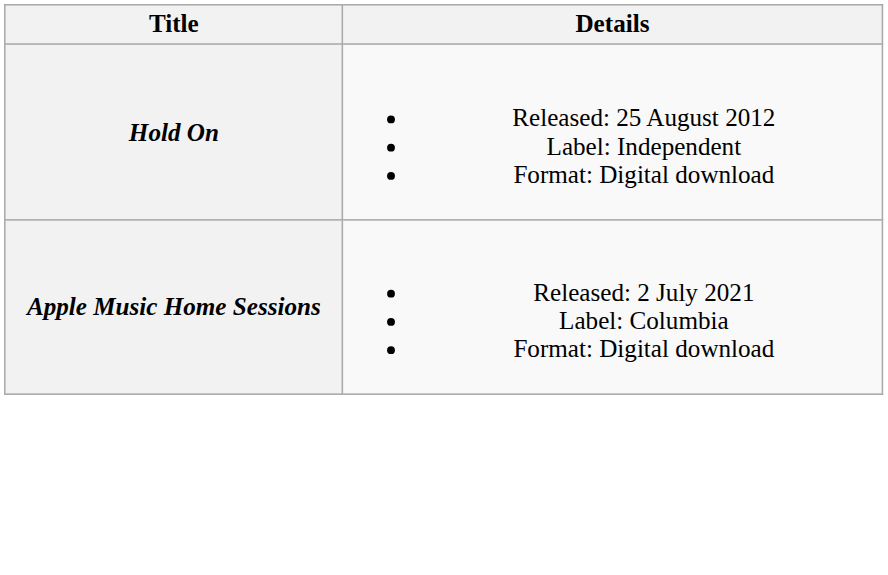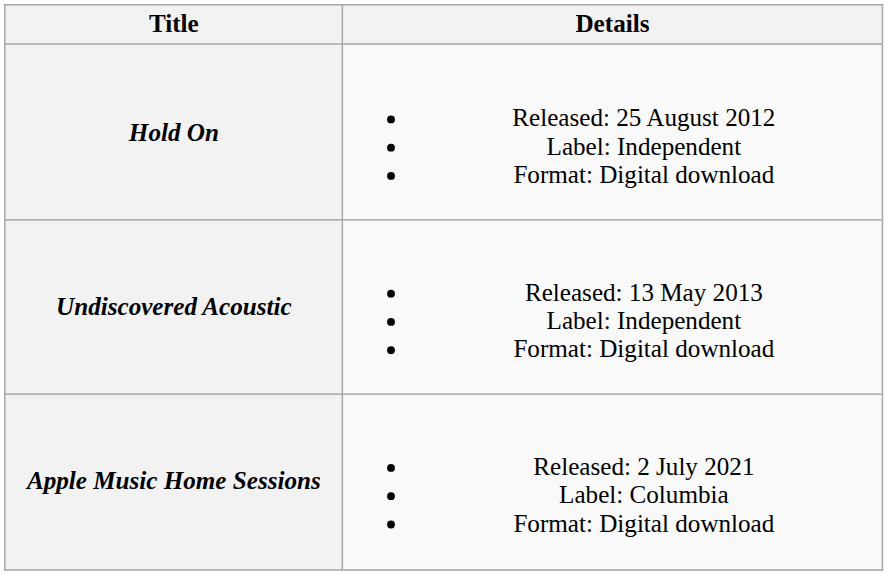+ row: Undiscovered Acoustic | Released: 13 May 2013 Label: Independent Format: Digital download
